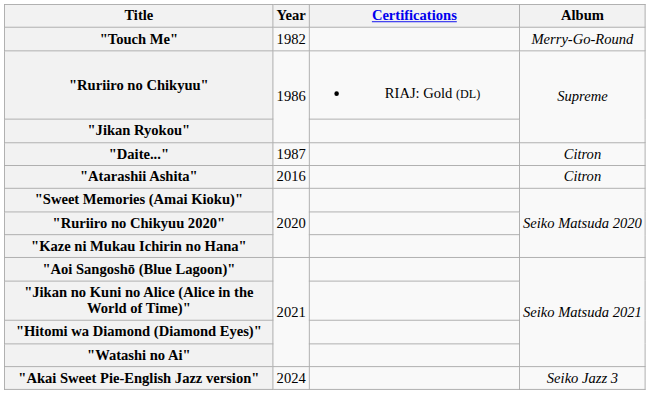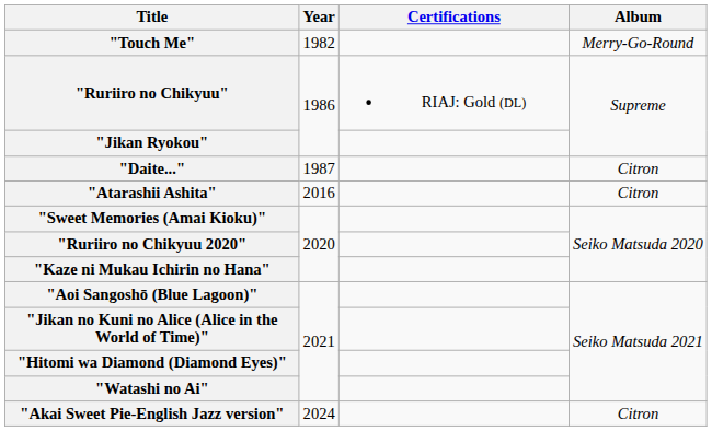"Akai Sweet Pie-English Jazz version" | Album: Seiko Jazz 3 -> Citron
